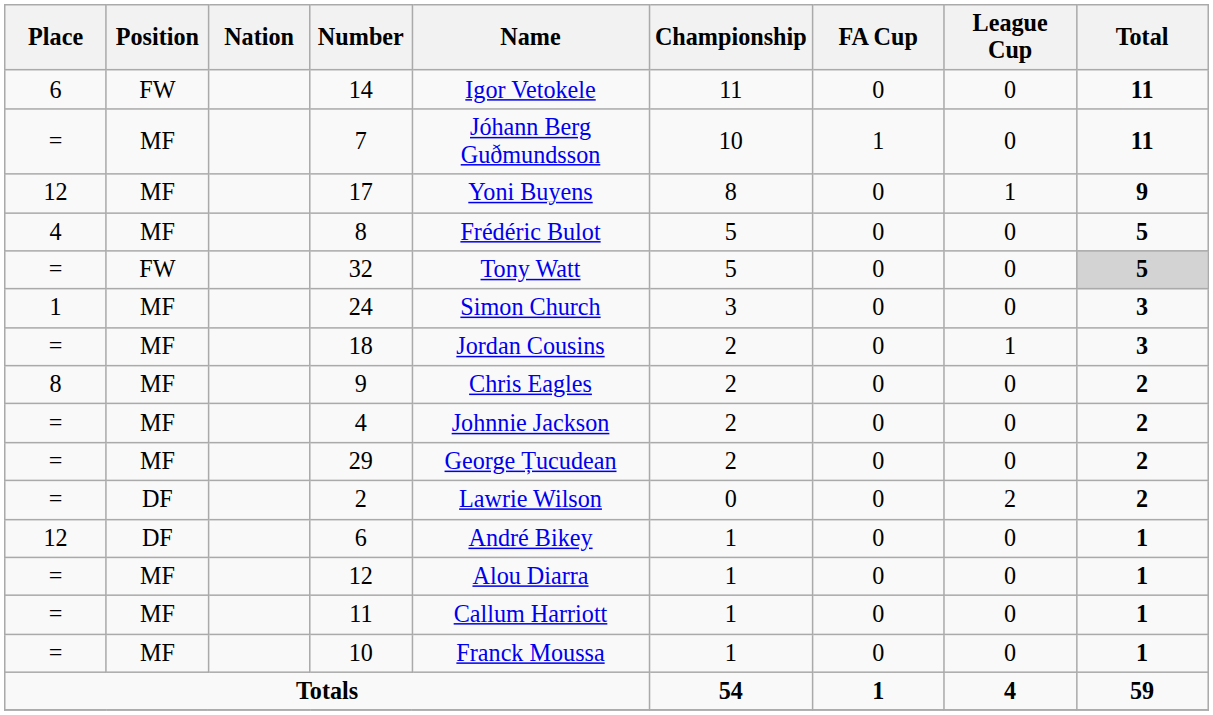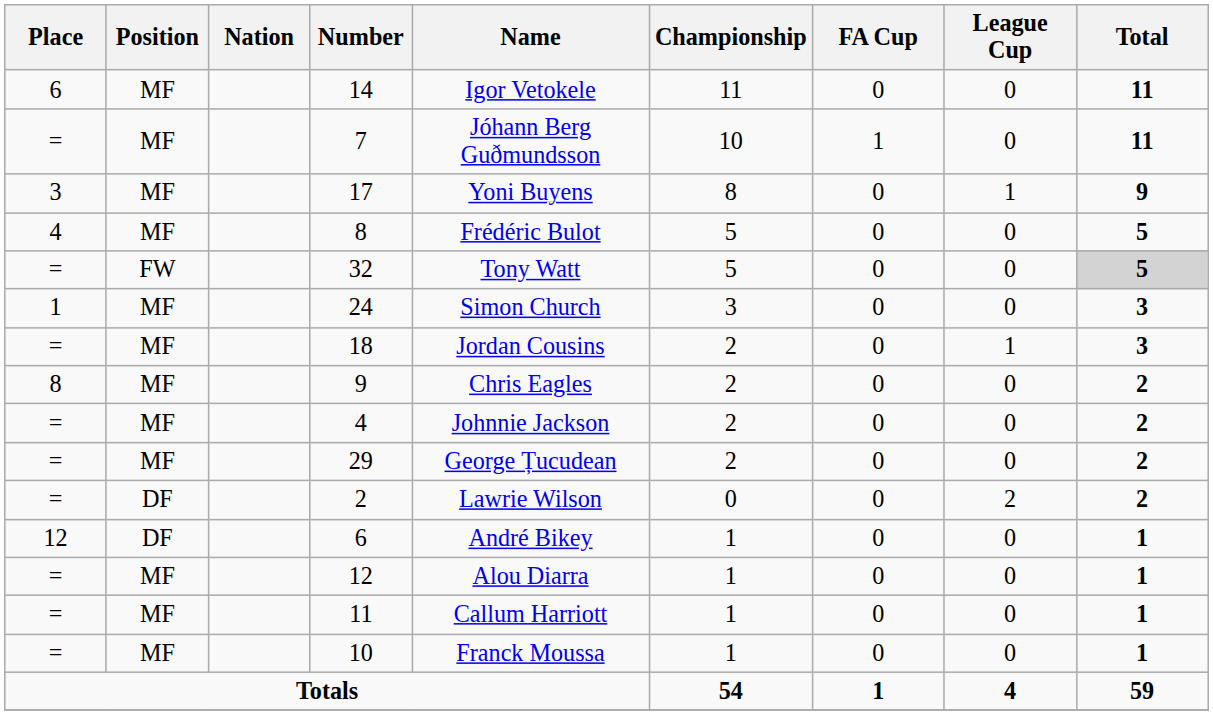14 | Position: FW -> MF
17 | Place: 12 -> 3
